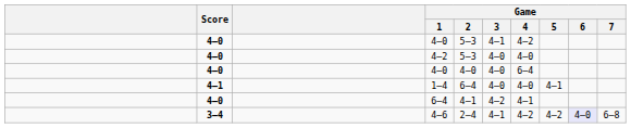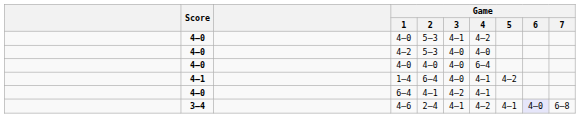1–4 | Game / 4: 4–0 -> 4–1
1–4 | Game / 5: 4–1 -> 4–2
4–6 | Game / 5: 4–2 -> 4–1
